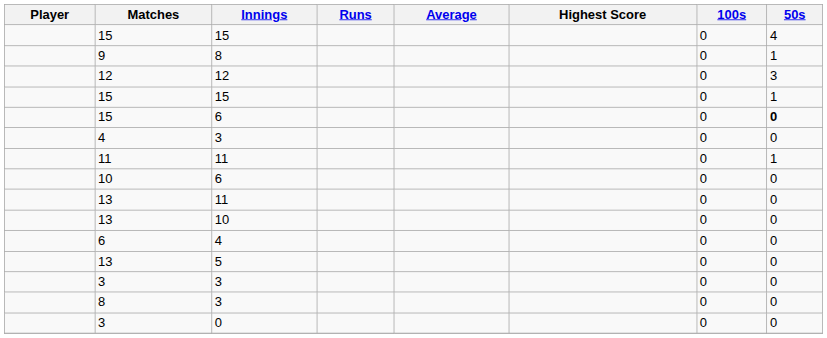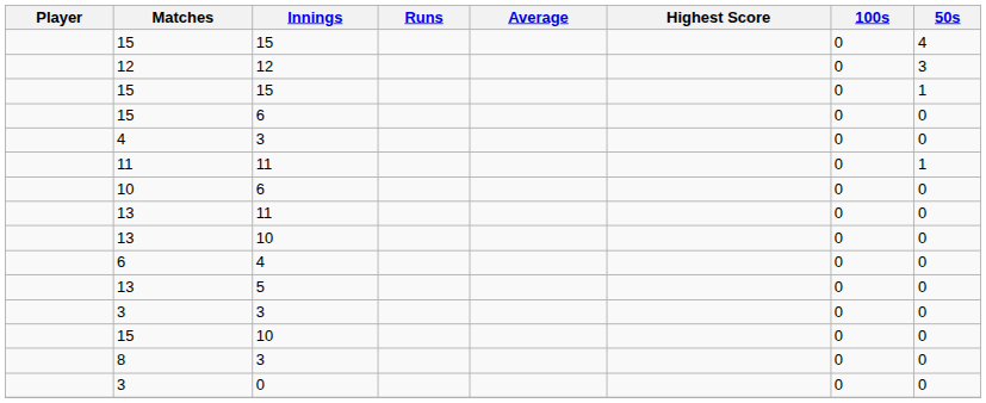- row: 9 | 8 | 0 | 1
15 / 6 | 50s: bold -> normal
+ row: 15 | 10 | 0 | 0
